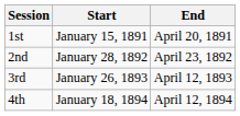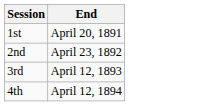- column: Start | January 15, 1891 | January 28, 1892 | January 26, 1893 | January 18, 1894
